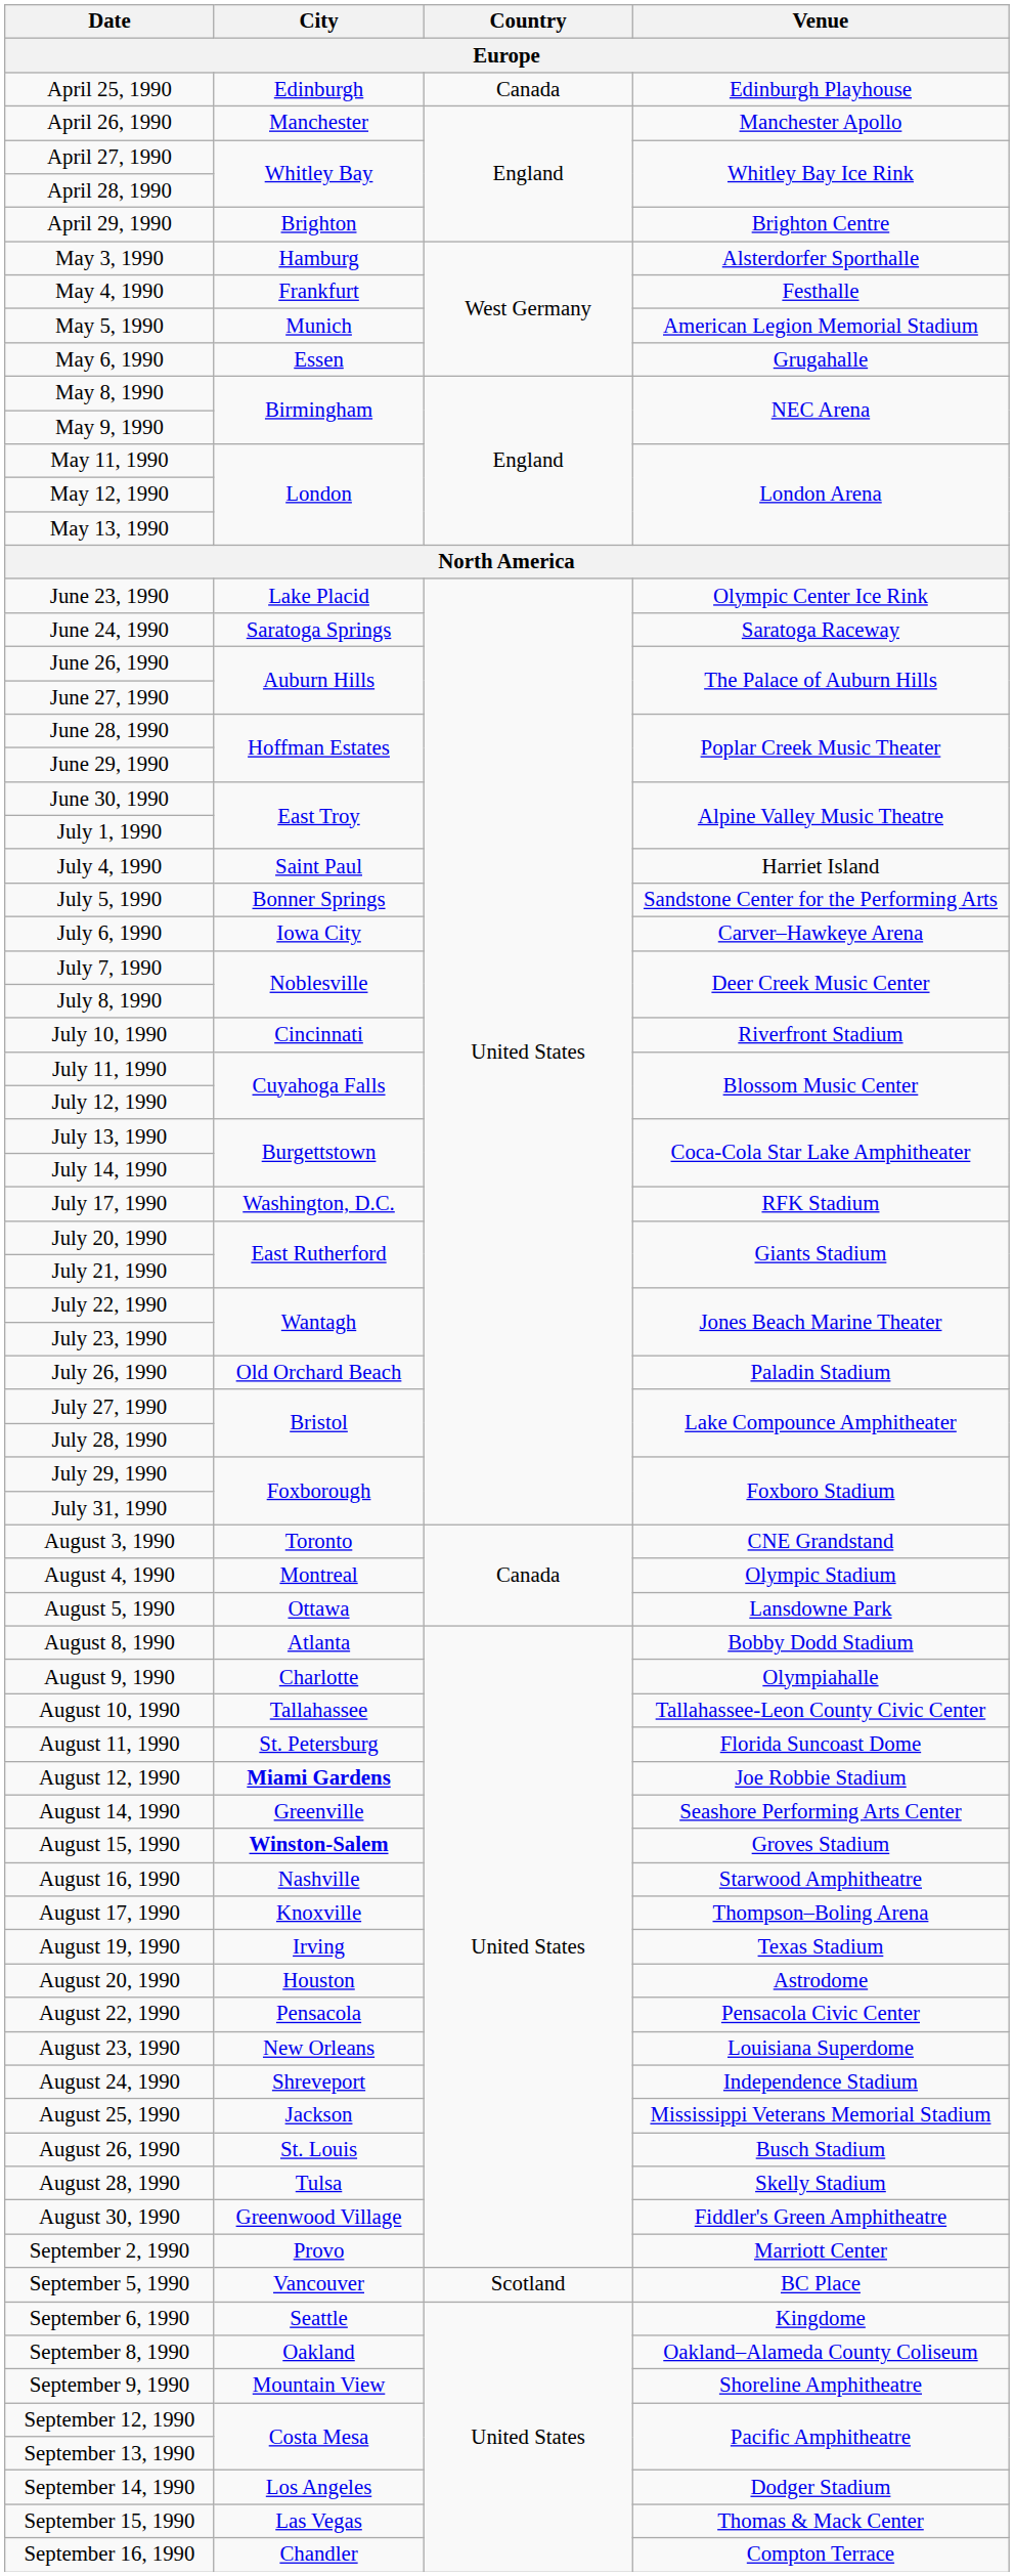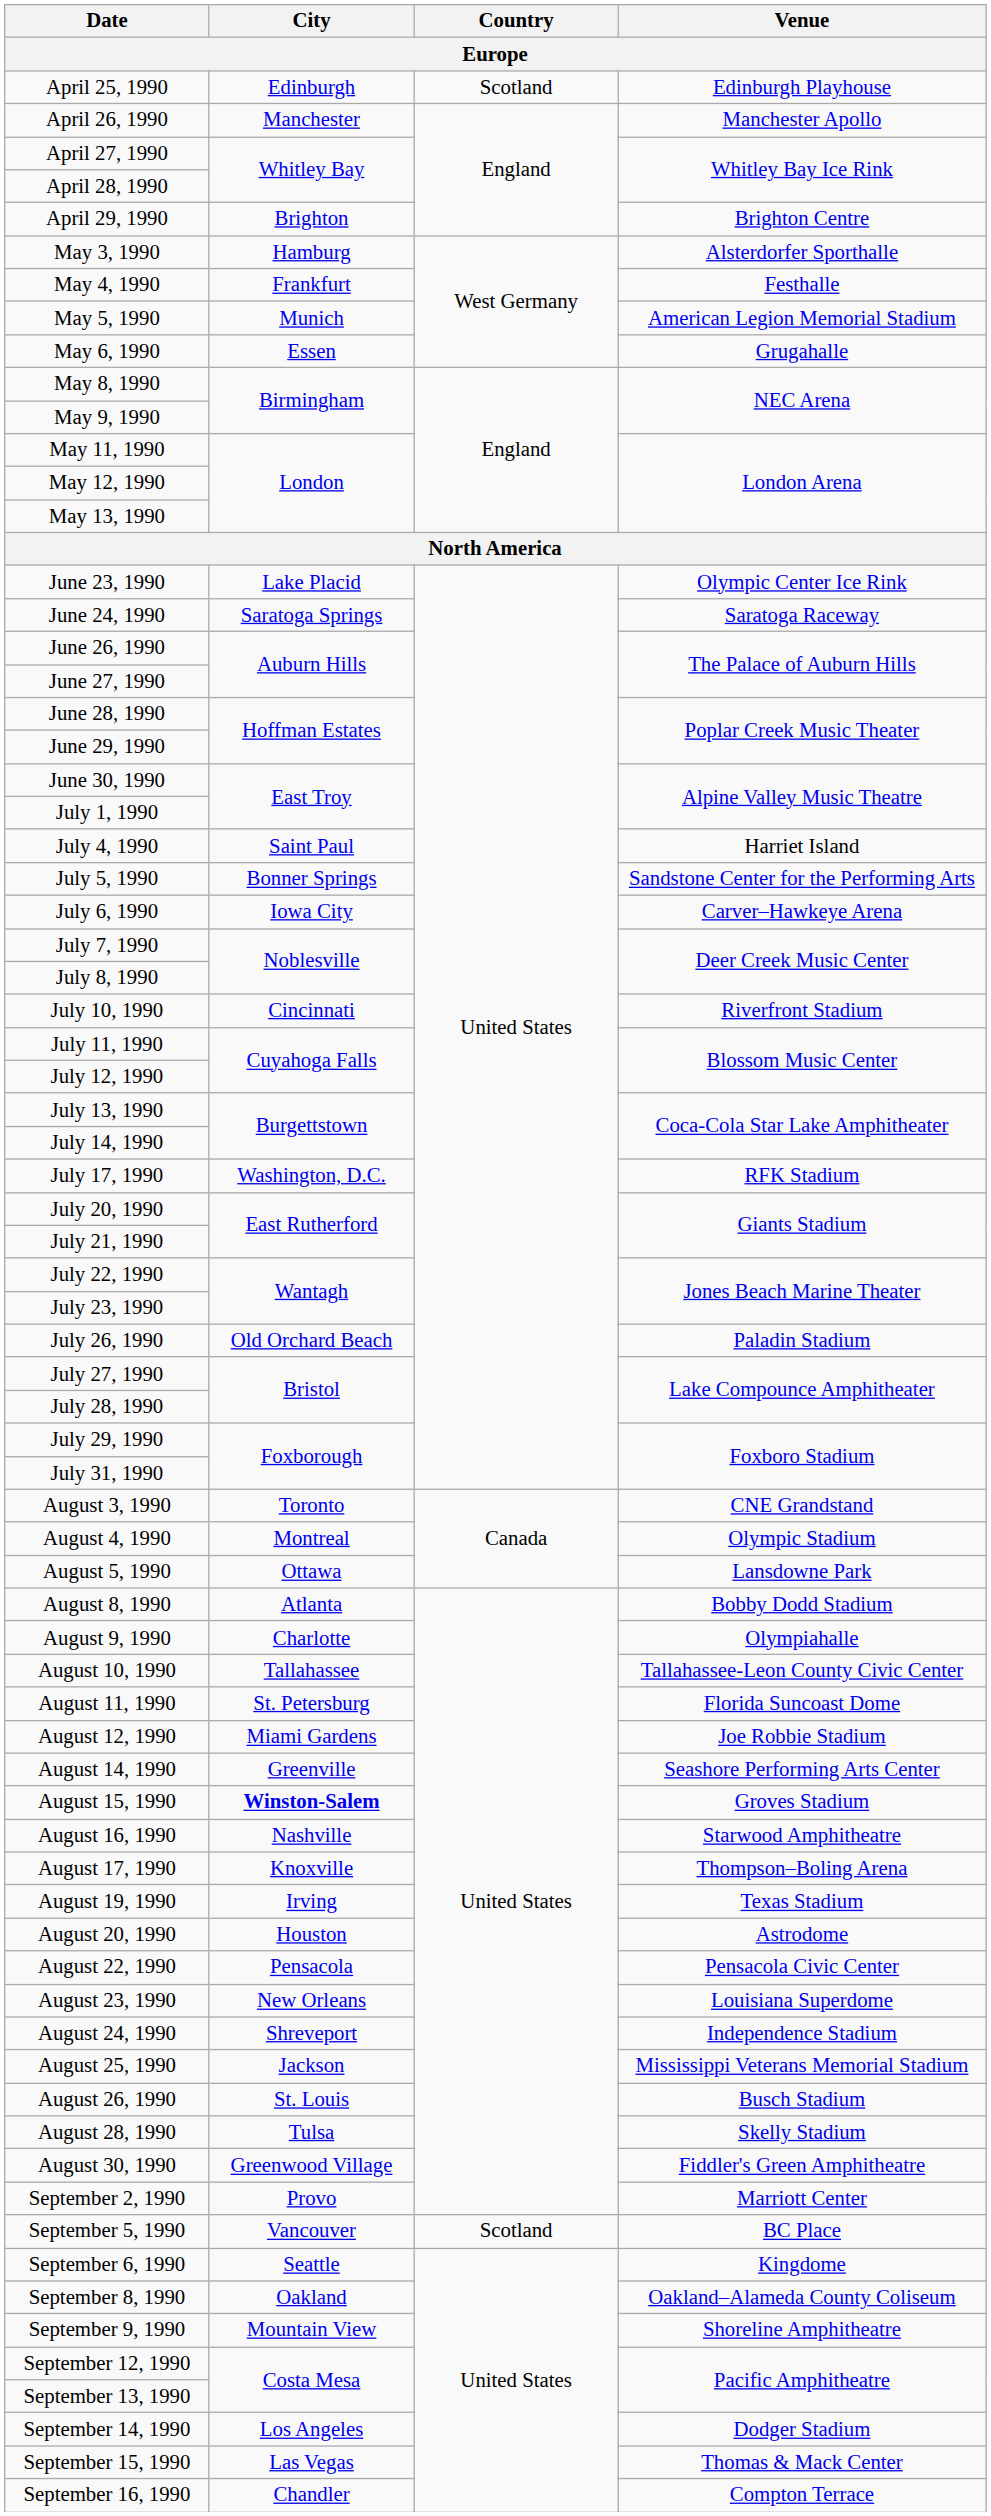April 25, 1990 | Country: Canada -> Scotland
August 12, 1990 | City: bold -> normal
